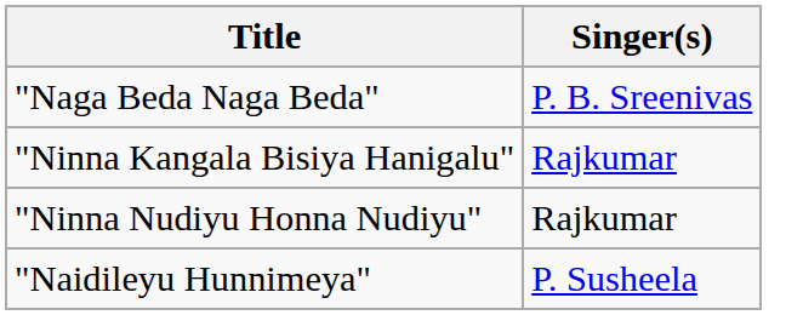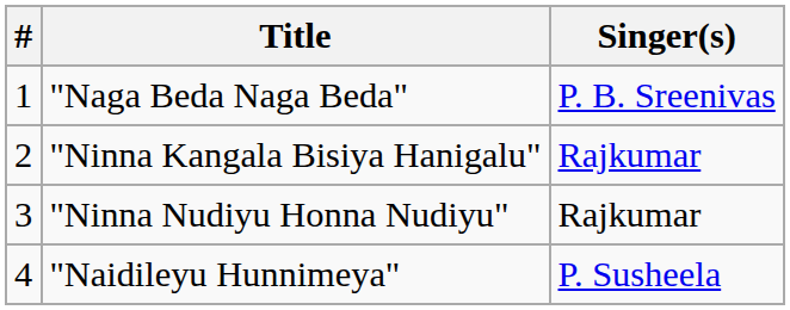+ column: # | 1 | 2 | 3 | 4
